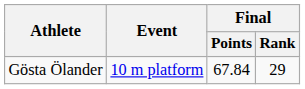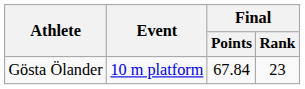Gösta Ölander | Final / Rank: 29 -> 23
